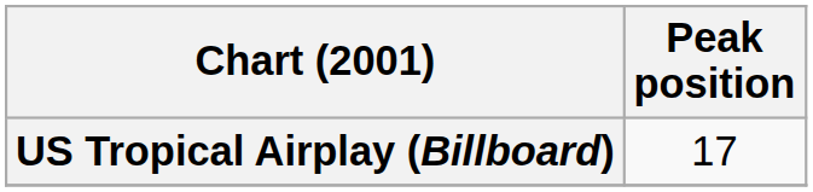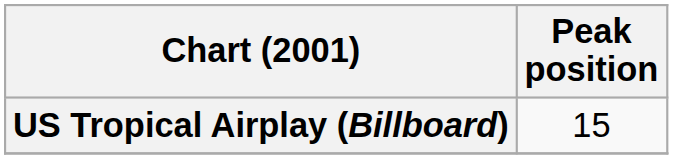US Tropical Airplay (Billboard) | Peak position: 17 -> 15
